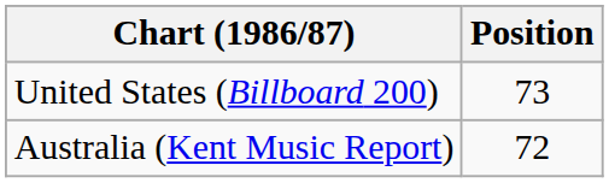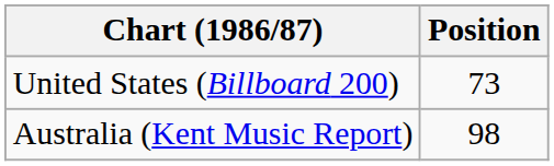Australia (Kent Music Report) | Position: 72 -> 98
